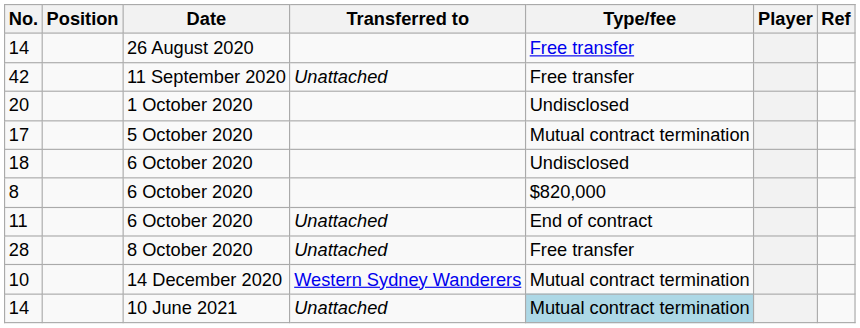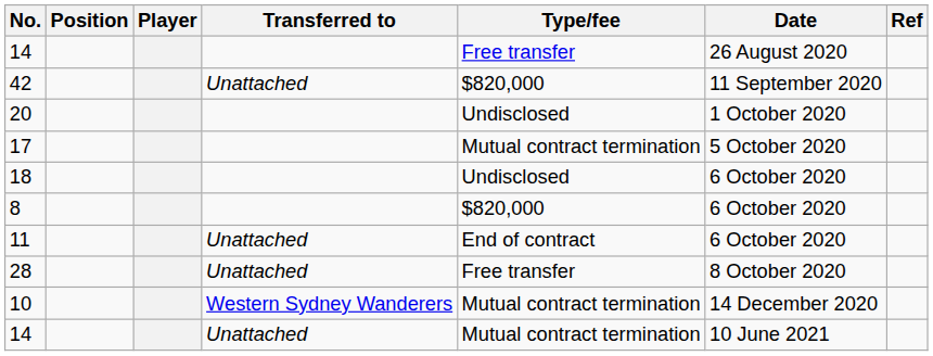columns swapped: Player <-> Date
42 | Type/fee: Free transfer -> $820,000
14 / Unattached | Type/fee: lightblue background -> no background
